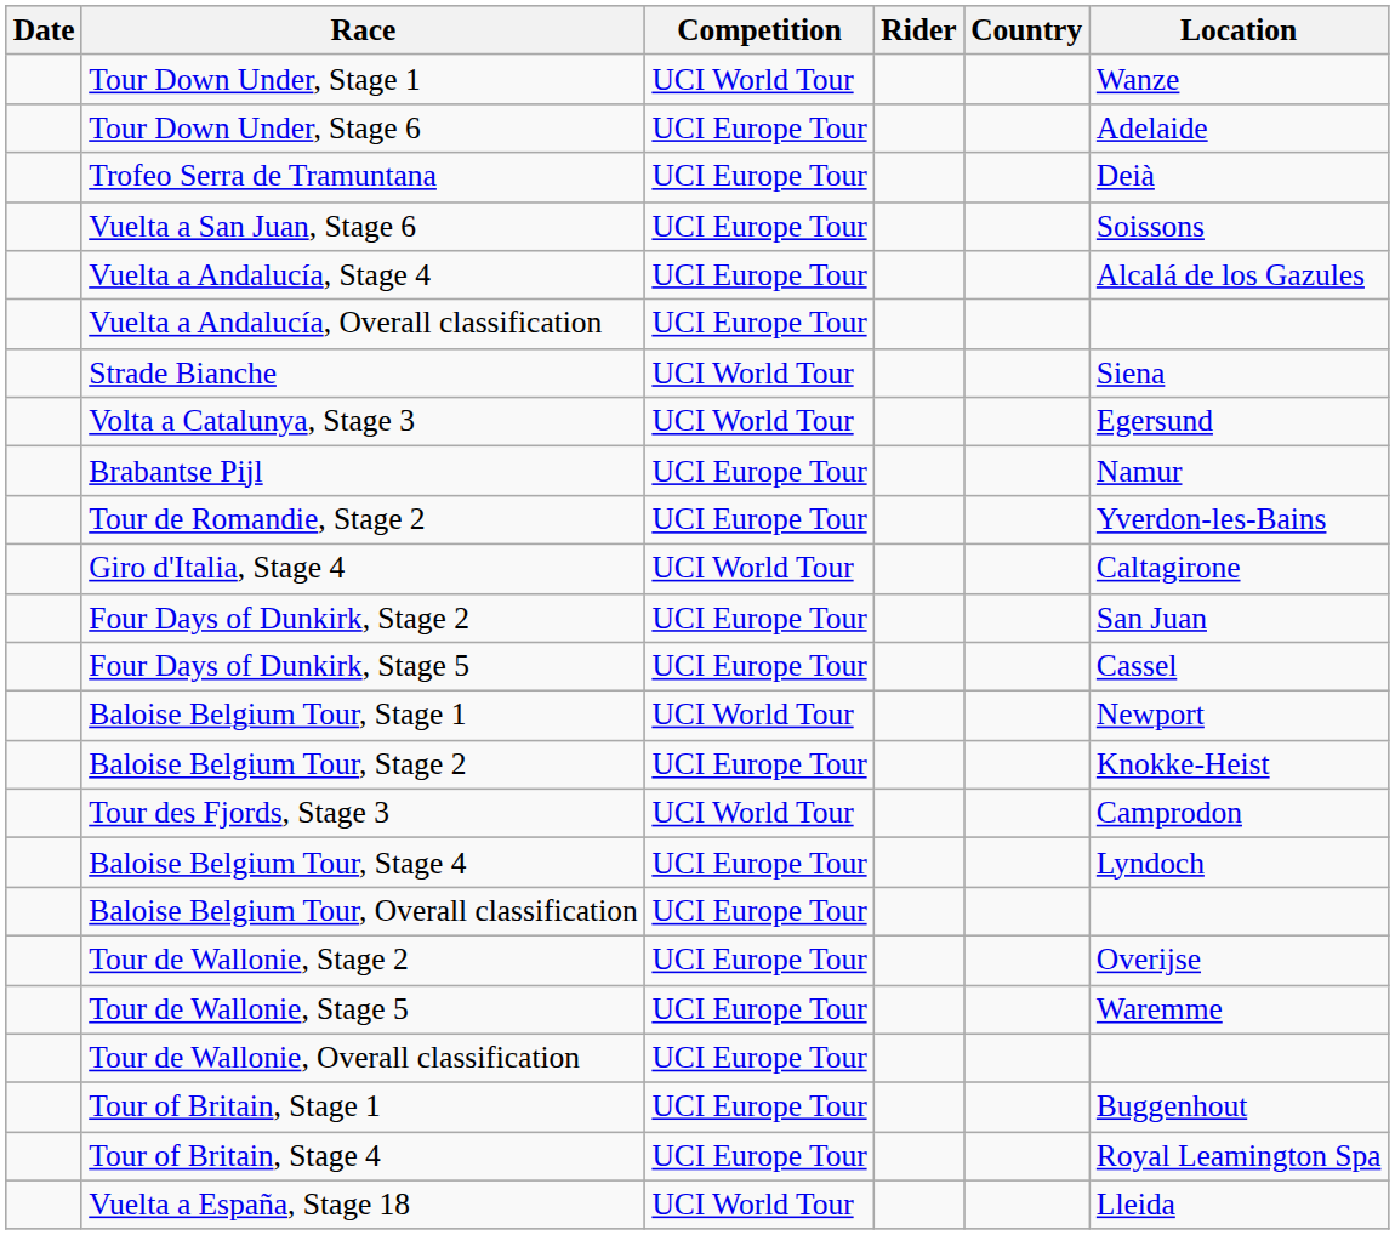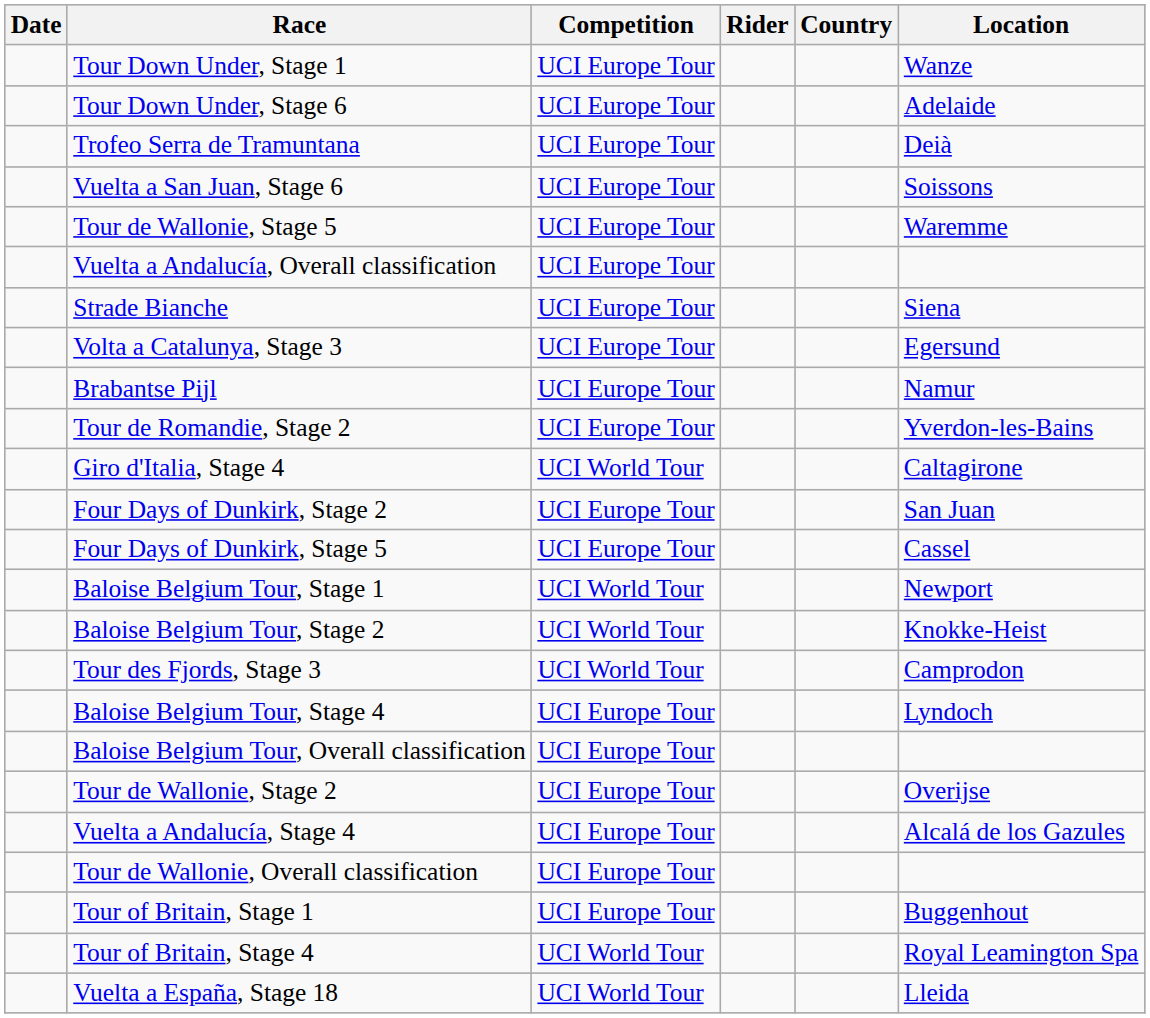Tour Down Under, Stage 1 | Competition: UCI World Tour -> UCI Europe Tour
rows swapped: Vuelta a Andalucía, Stage 4 <-> Tour de Wallonie, Stage 5
Strade Bianche | Competition: UCI World Tour -> UCI Europe Tour
Volta a Catalunya, Stage 3 | Competition: UCI World Tour -> UCI Europe Tour
Baloise Belgium Tour, Stage 2 | Competition: UCI Europe Tour -> UCI World Tour
Tour of Britain, Stage 4 | Competition: UCI Europe Tour -> UCI World Tour
